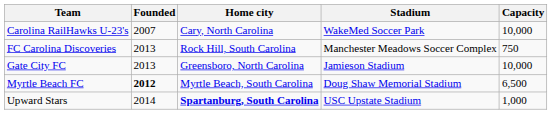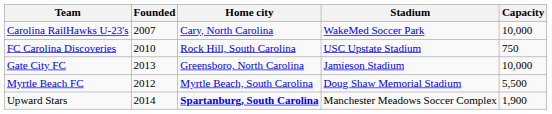FC Carolina Discoveries | Founded: 2013 -> 2010
FC Carolina Discoveries | Stadium: Manchester Meadows Soccer Complex -> USC Upstate Stadium
Myrtle Beach FC | Founded: bold -> normal
Myrtle Beach FC | Capacity: 6,500 -> 5,500
Upward Stars | Stadium: USC Upstate Stadium -> Manchester Meadows Soccer Complex
Upward Stars | Capacity: 1,000 -> 1,900
